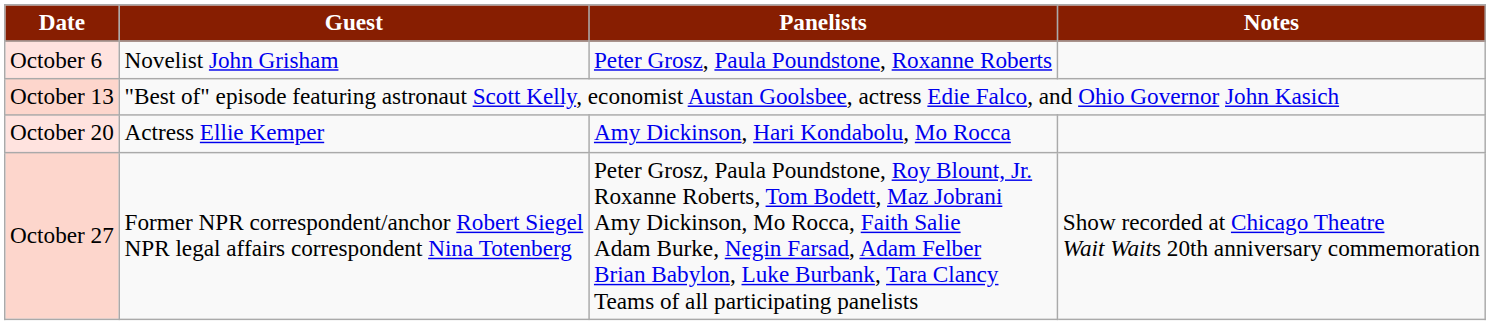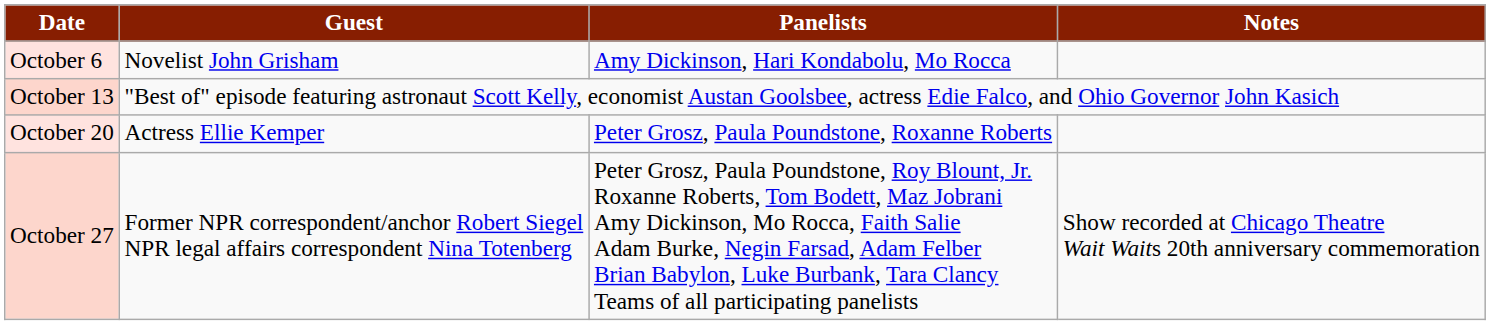October 6 | Panelists: Peter Grosz, Paula Poundstone, Roxanne Roberts -> Amy Dickinson, Hari Kondabolu, Mo Rocca
October 20 | Panelists: Amy Dickinson, Hari Kondabolu, Mo Rocca -> Peter Grosz, Paula Poundstone, Roxanne Roberts
